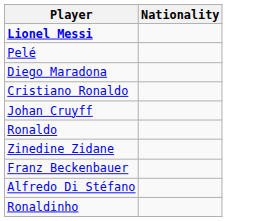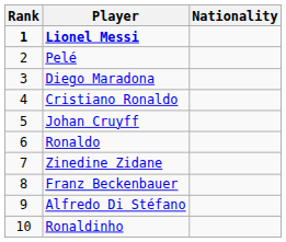+ column: Rank | 1 | 2 | 3 | 4 | 5 | 6 | 7 | 8 | 9 | 10
